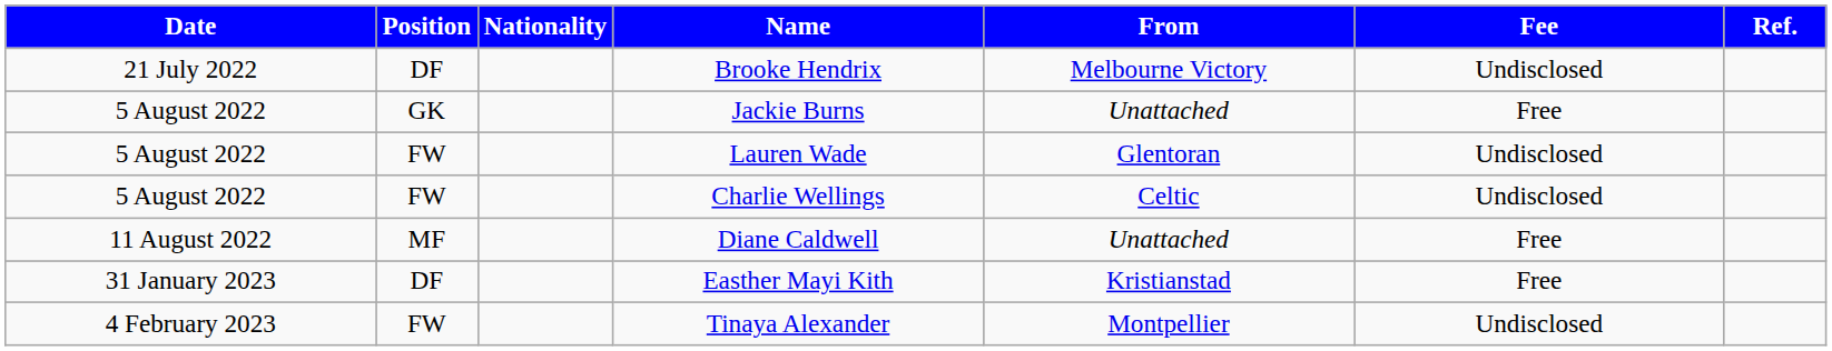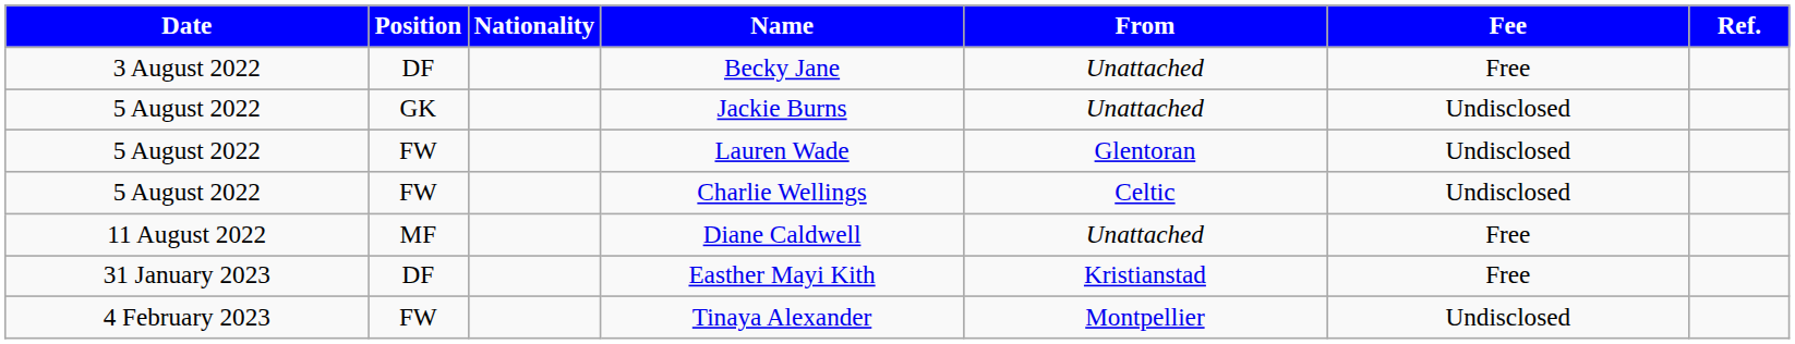- row: 21 July 2022 | DF | Brooke Hendrix | Melbourne Victory | Undisclosed
+ row: 3 August 2022 | DF | Becky Jane | Unattached | Free
Jackie Burns | Fee: Free -> Undisclosed
